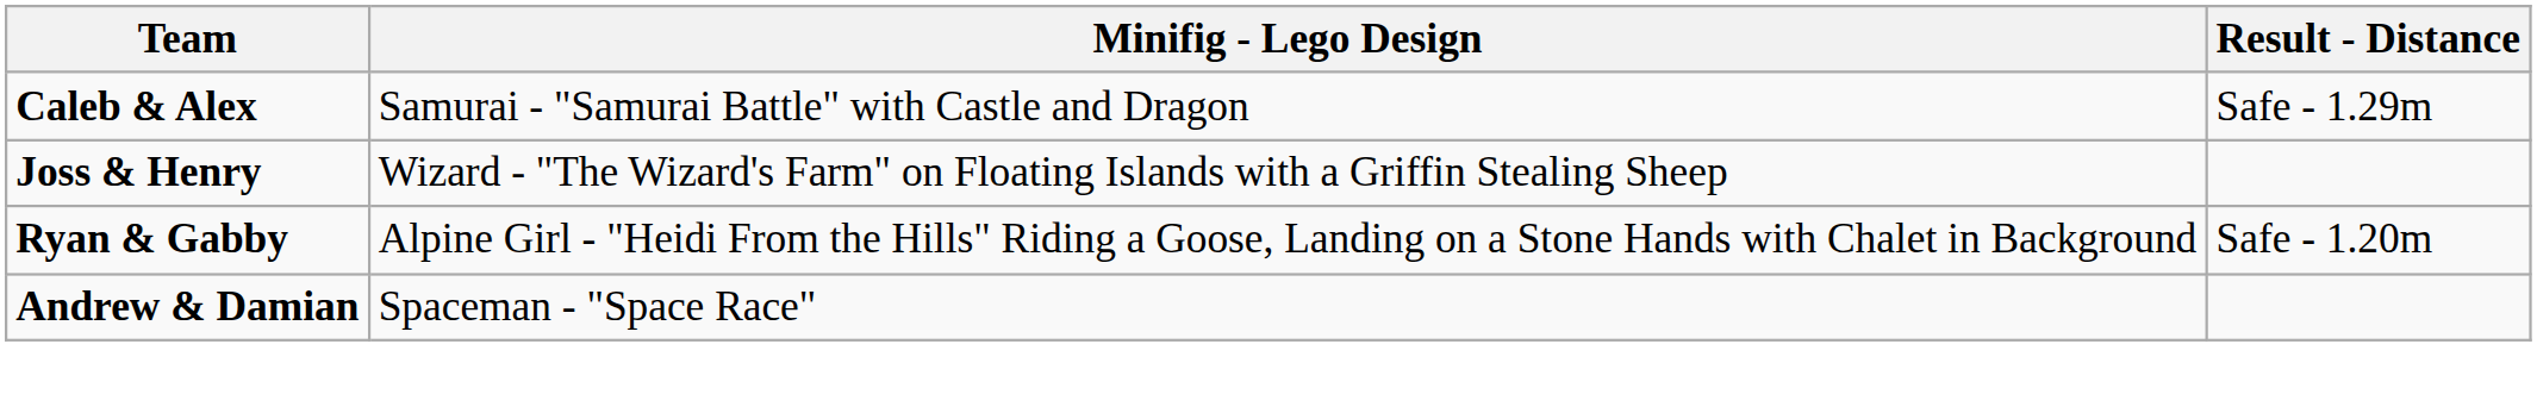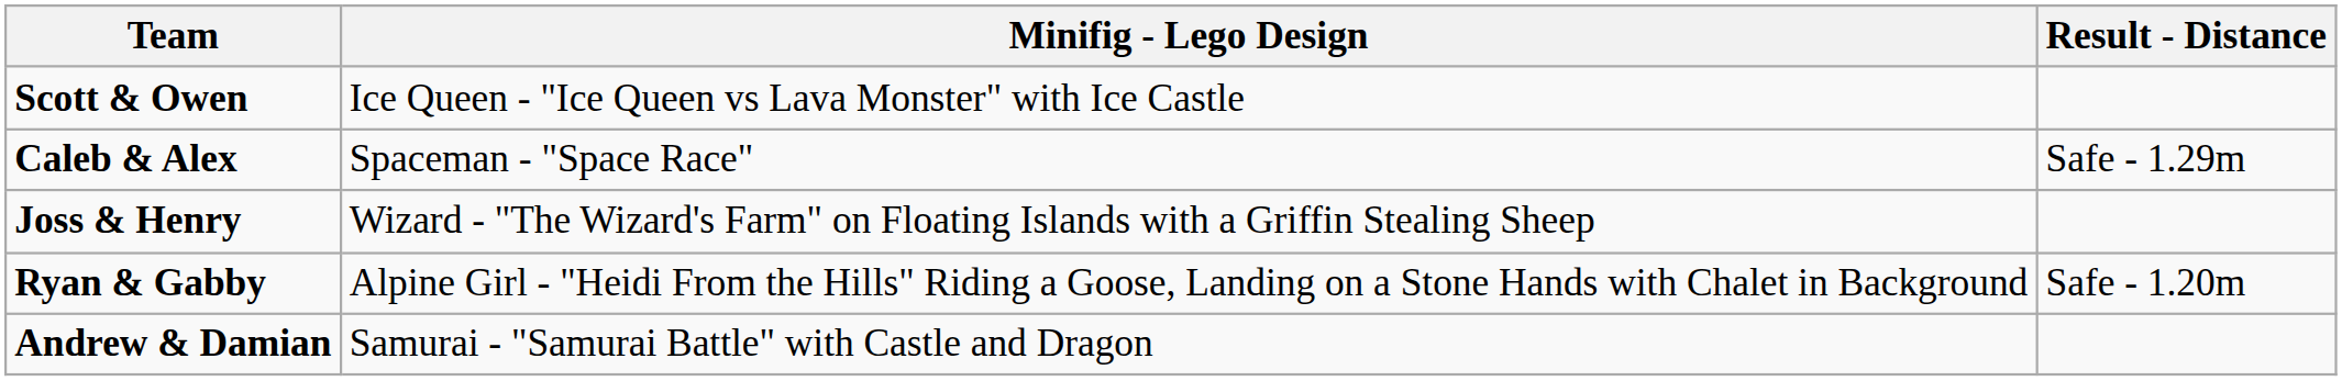+ row: Scott & Owen | Ice Queen - "Ice Queen vs Lava Monster" with Ice Castle
Caleb & Alex | Minifig - Lego Design: Samurai - "Samurai Battle" with Castle and Dragon -> Spaceman - "Space Race"
Andrew & Damian | Minifig - Lego Design: Spaceman - "Space Race" -> Samurai - "Samurai Battle" with Castle and Dragon
